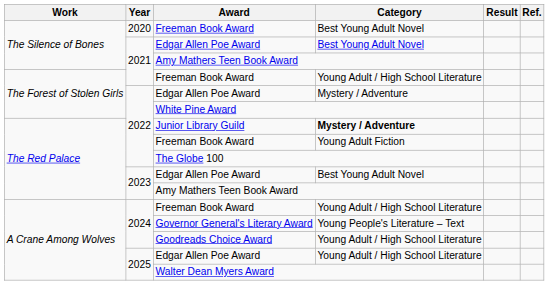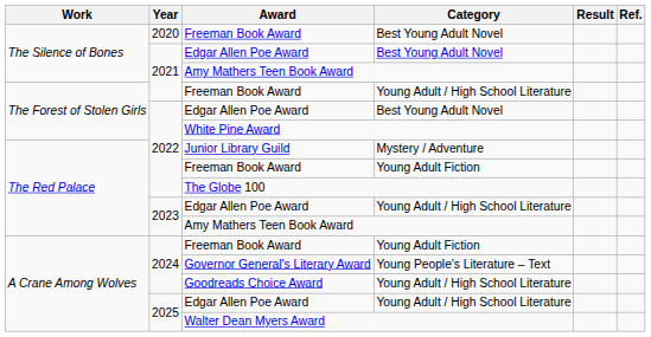2022 / Edgar Allen Poe Award | Category: Mystery / Adventure -> Best Young Adult Novel
Junior Library Guild | Category: bold -> normal
2023 / Edgar Allen Poe Award | Category: Best Young Adult Novel -> Young Adult / High School Literature
2024 / Freeman Book Award | Category: Young Adult / High School Literature -> Young Adult Fiction
